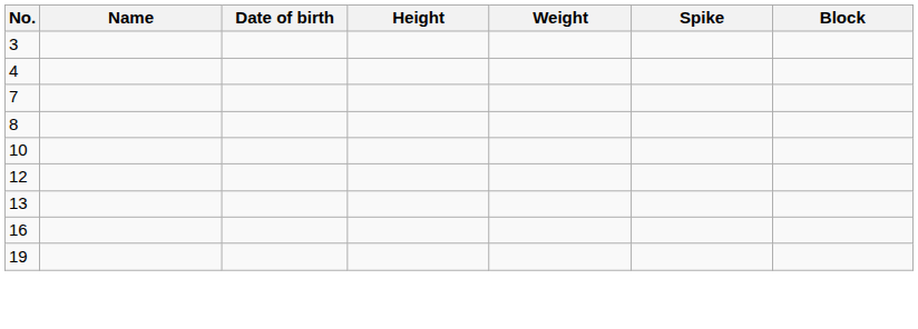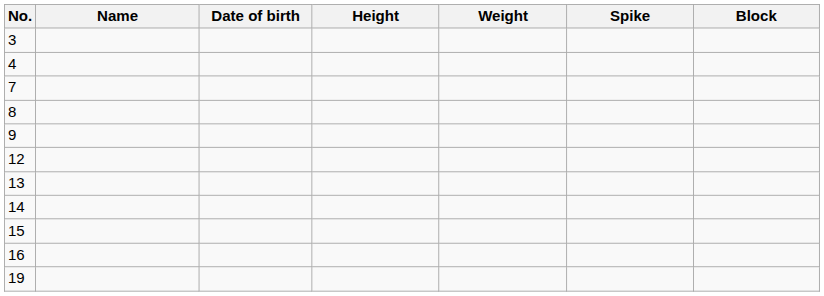+ row: 9
- row: 10
+ row: 14
+ row: 15
